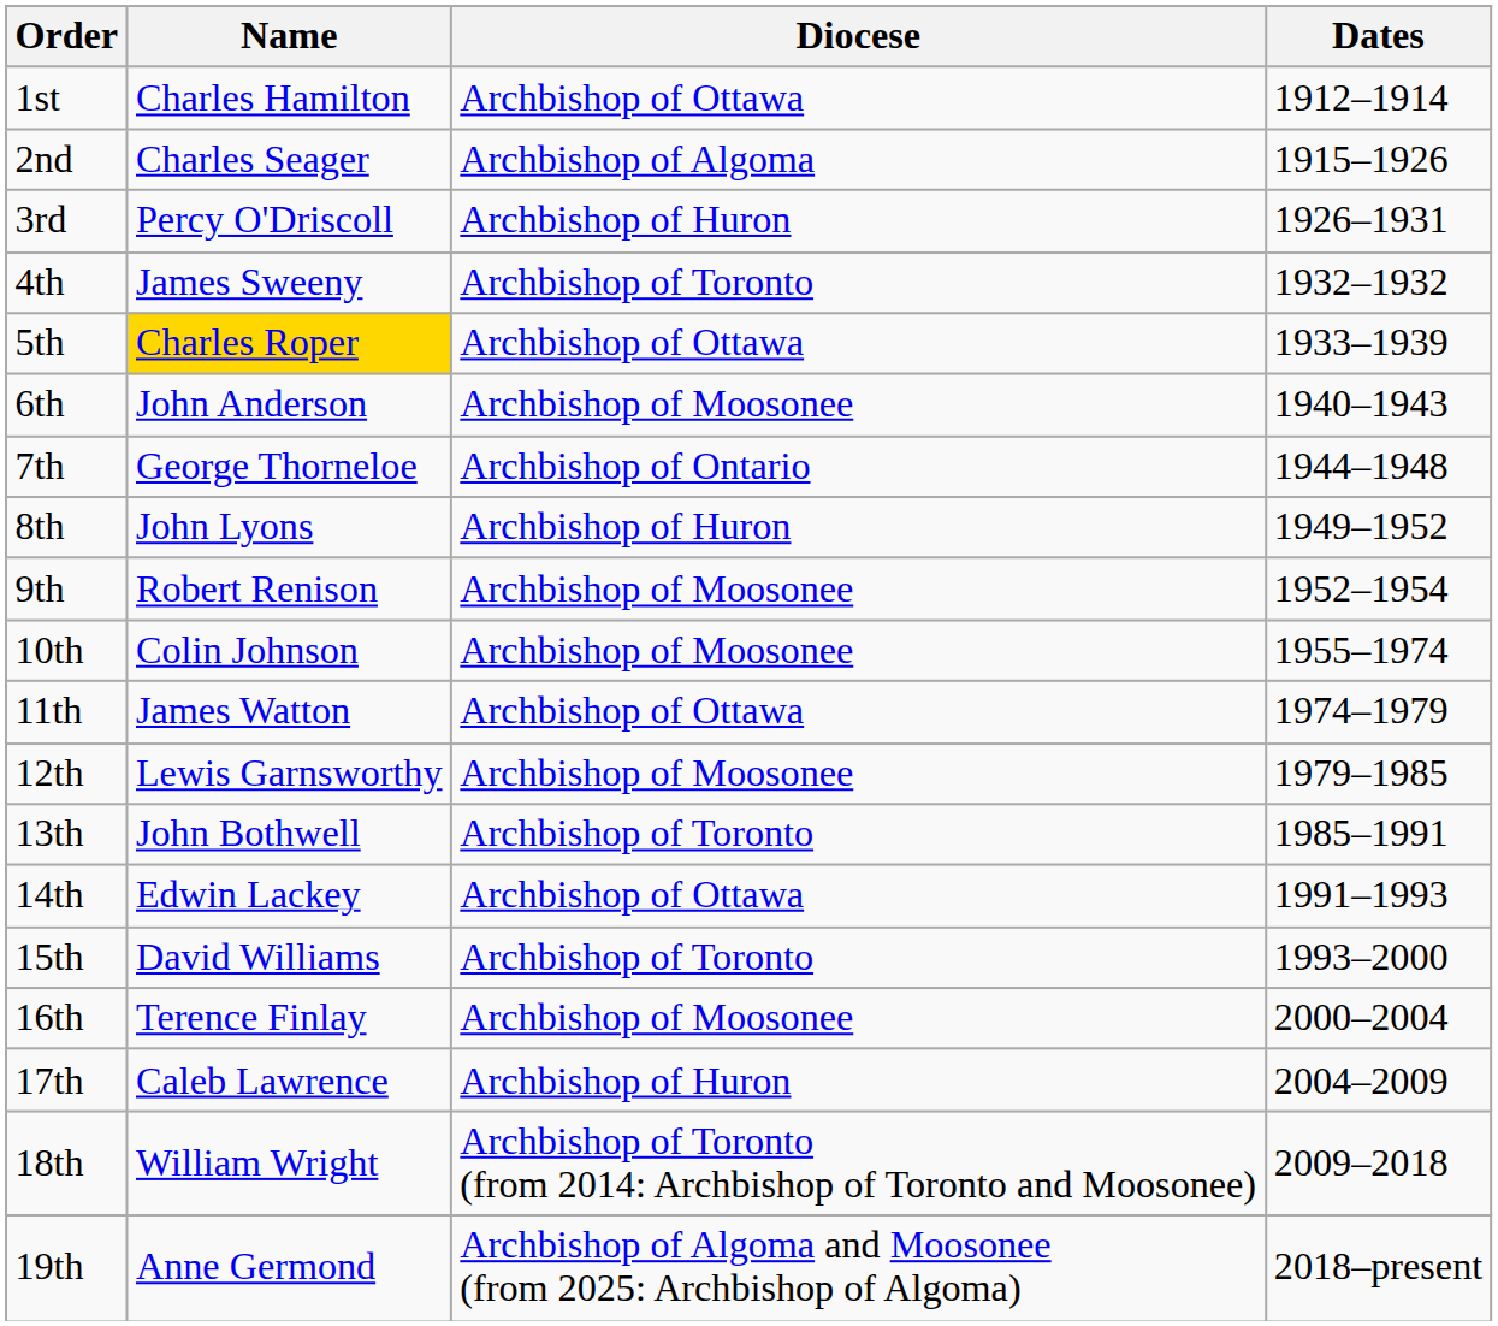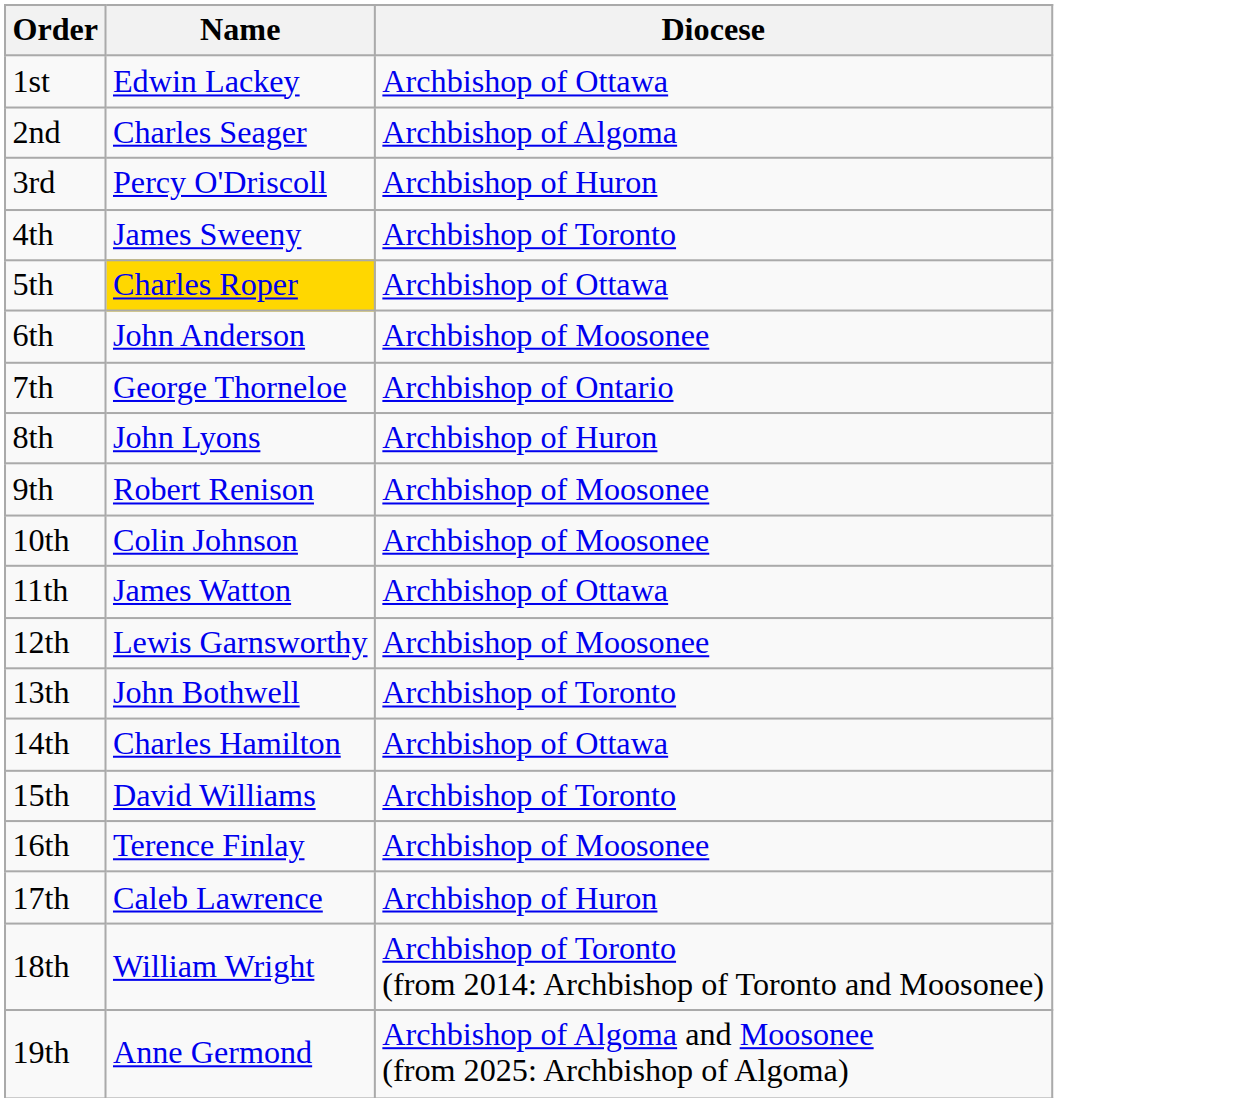- column: Dates | 1912–1914 | 1915–1926 | 1926–1931 | 1932–1932 | 1933–1939 | 1940–1943 | 1944–1948 | 1949–1952 | 1952–1954 | 1955–1974 | 1974–1979 | 1979–1985 | 1985–1991 | 1991–1993 | 1993–2000 | 2000–2004 | 2004–2009 | 2009–2018 | 2018–present
1st | Name: Charles Hamilton -> Edwin Lackey
14th | Name: Edwin Lackey -> Charles Hamilton
